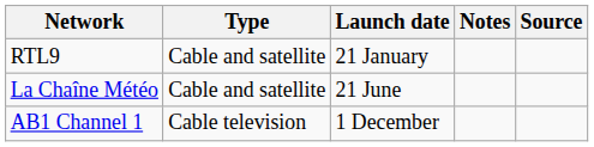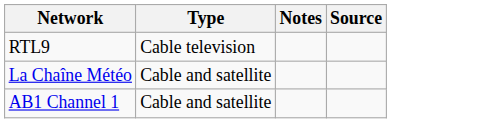- column: Launch date | 21 January | 21 June | 1 December
RTL9 | Type: Cable and satellite -> Cable television
AB1 Channel 1 | Type: Cable television -> Cable and satellite
